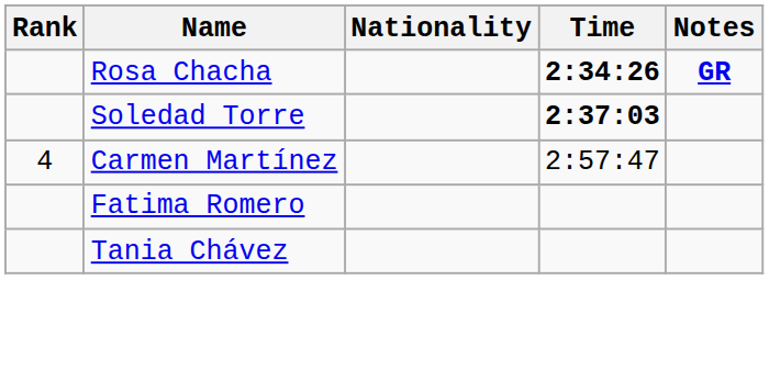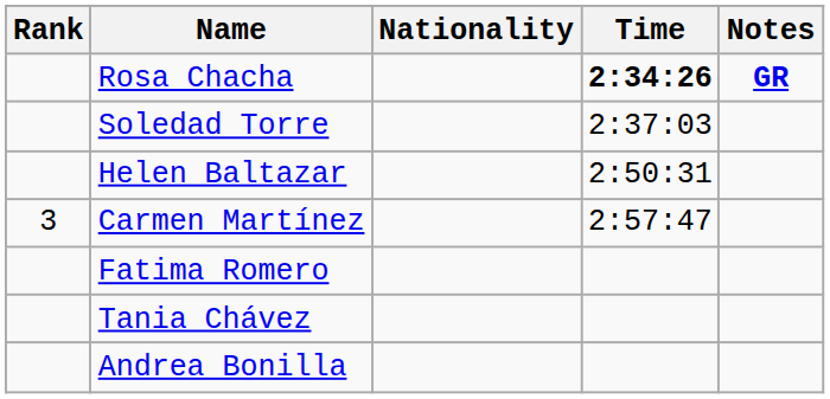Soledad Torre | Time: bold -> normal
+ row: Helen Baltazar | 2:50:31
Carmen Martínez | Rank: 4 -> 3
+ row: Andrea Bonilla
